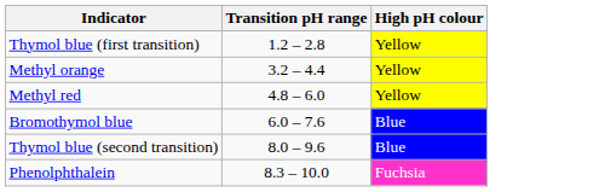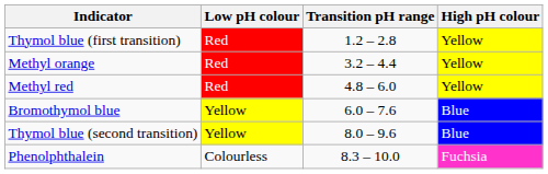+ column: Low pH colour | Red | Red | Red | Yellow | Yellow | Colourless
